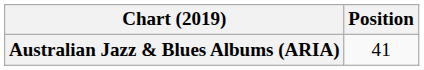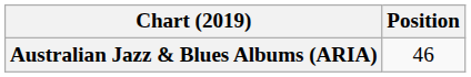Australian Jazz & Blues Albums (ARIA) | Position: 41 -> 46
